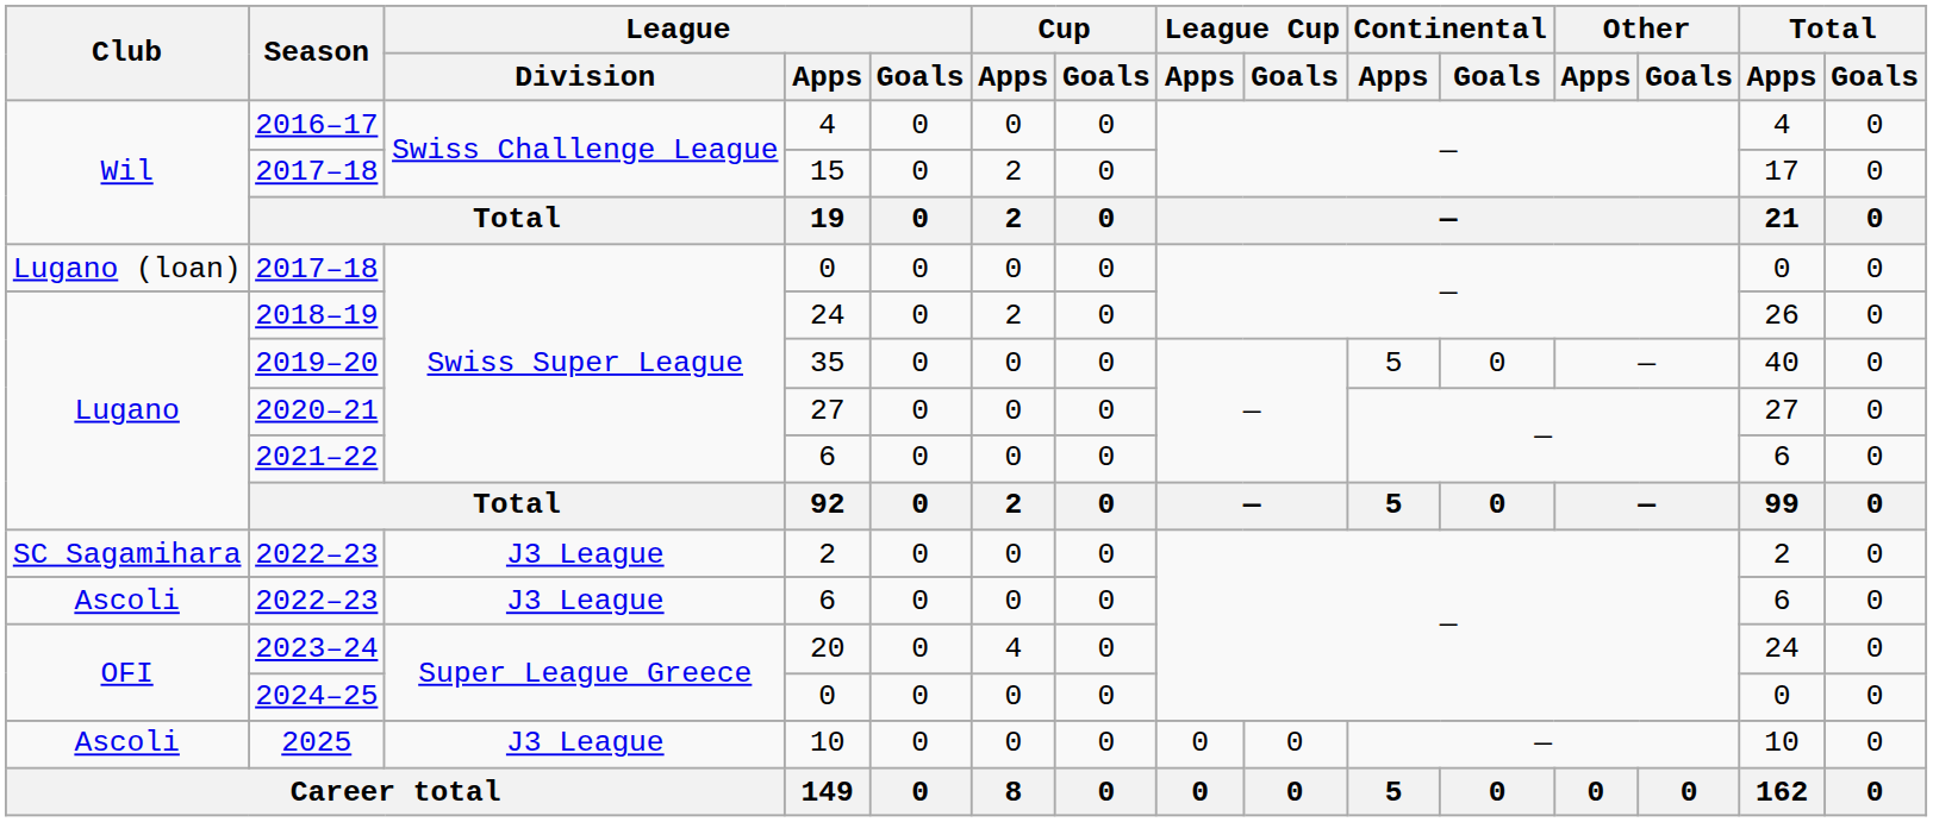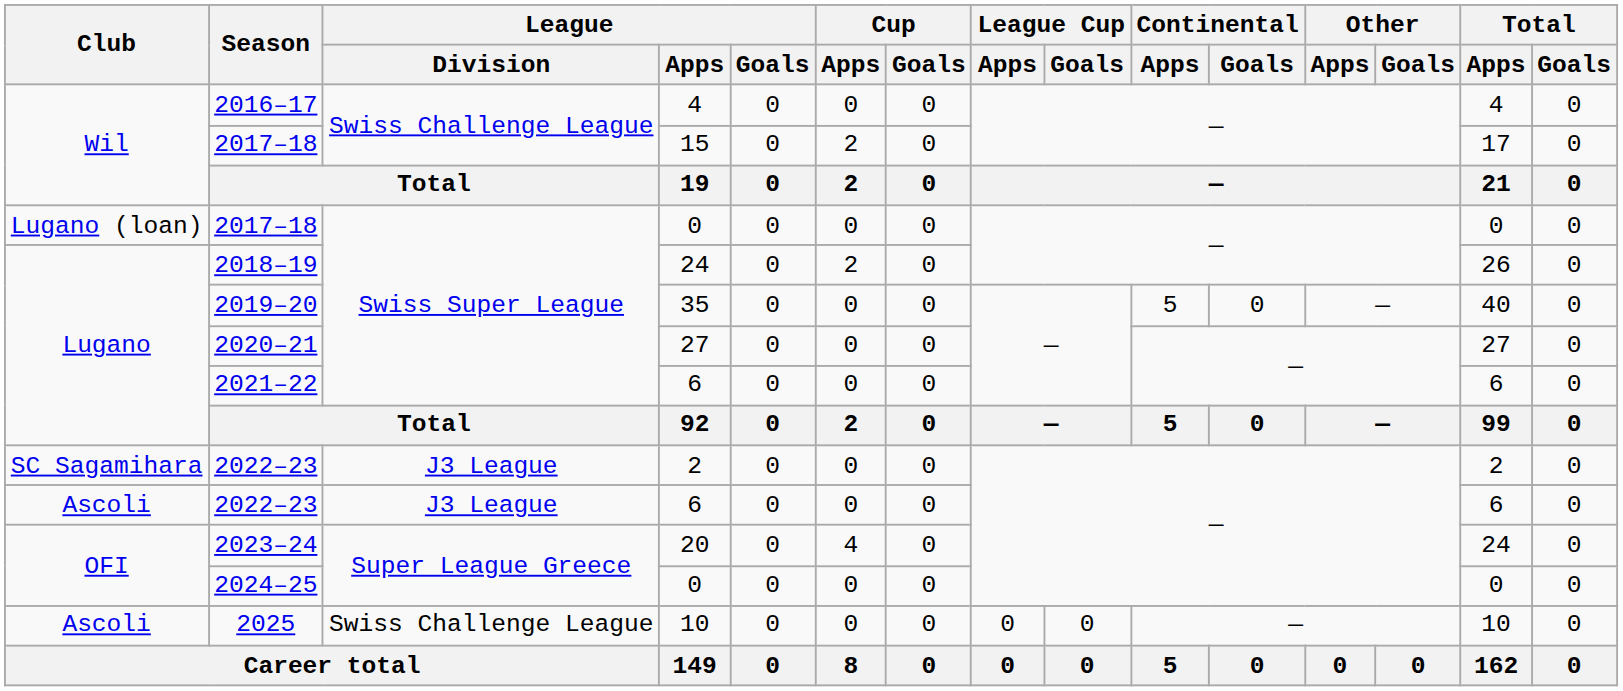2025 | League / Division: J3 League -> Swiss Challenge League
